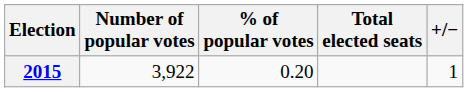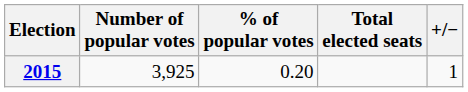2015 | Number of popular votes: 3,922 -> 3,925
